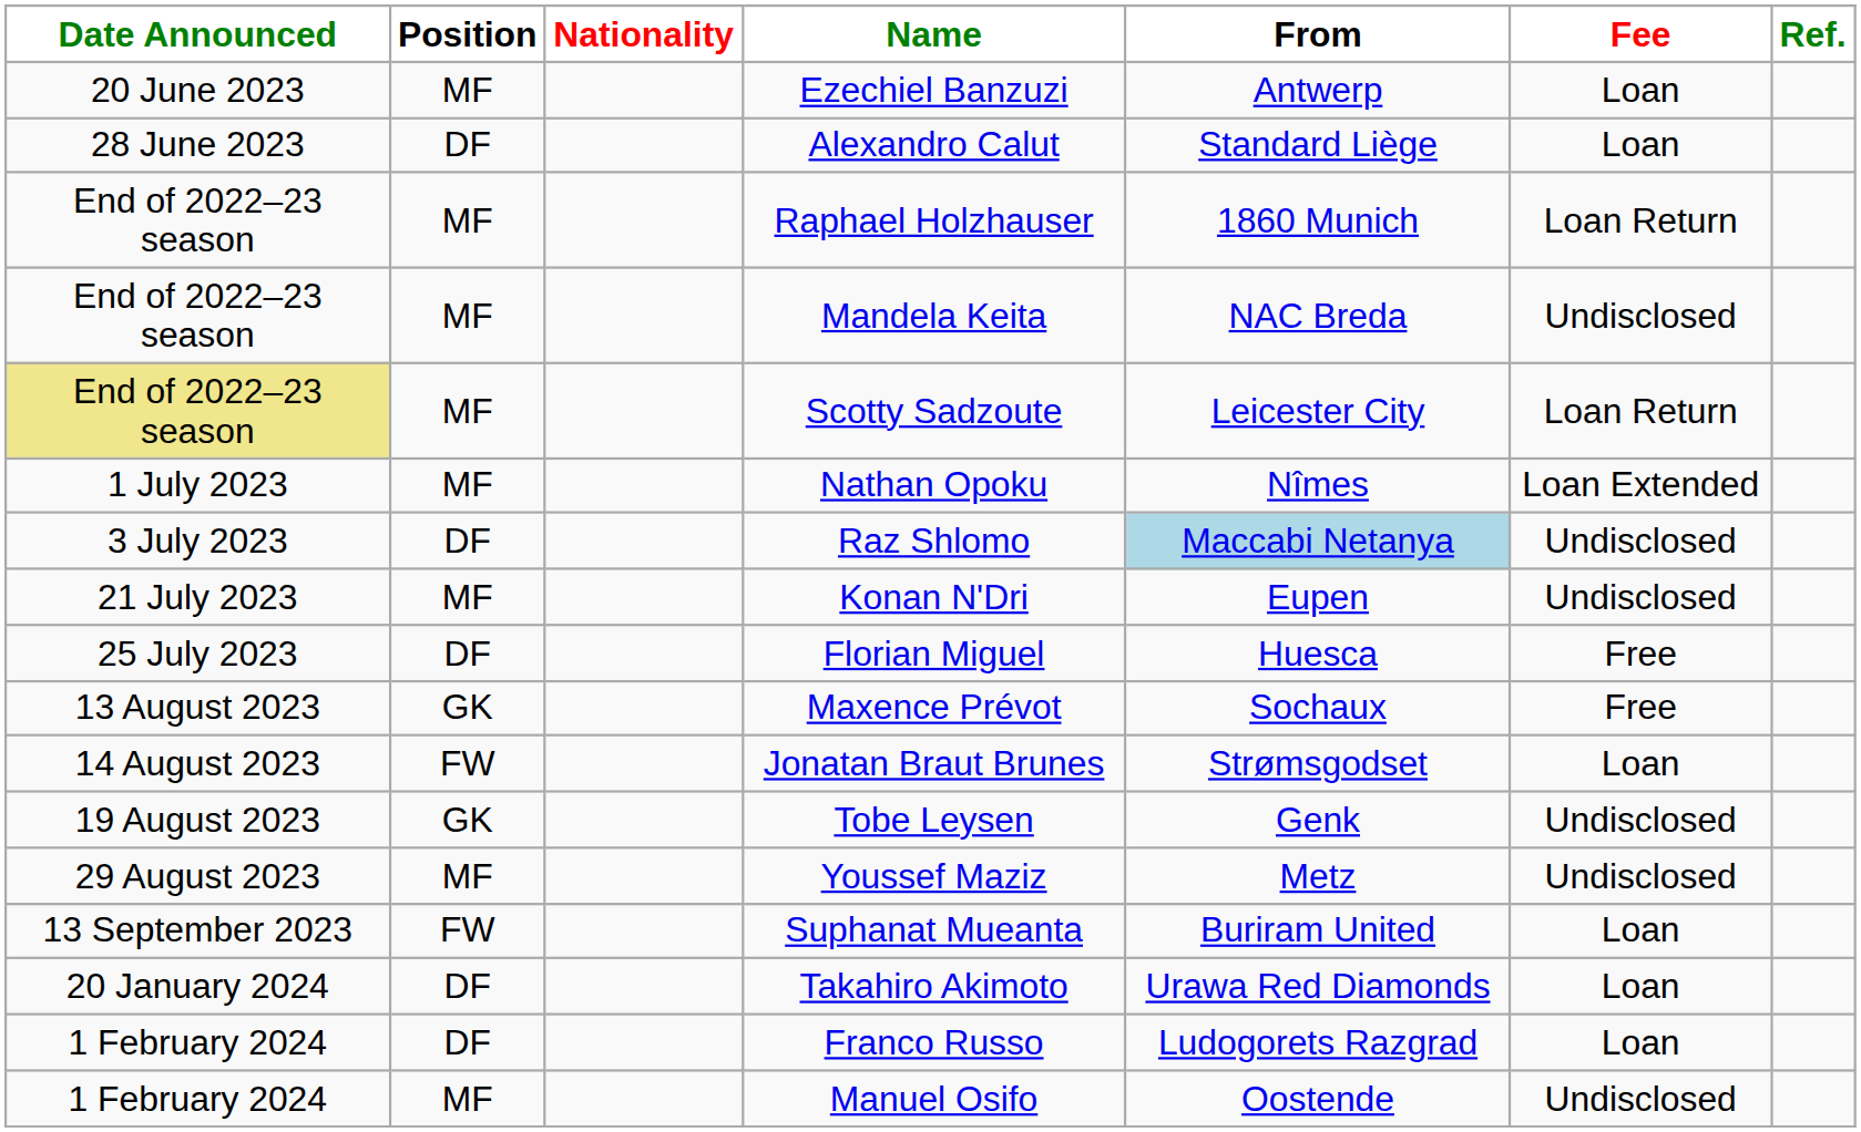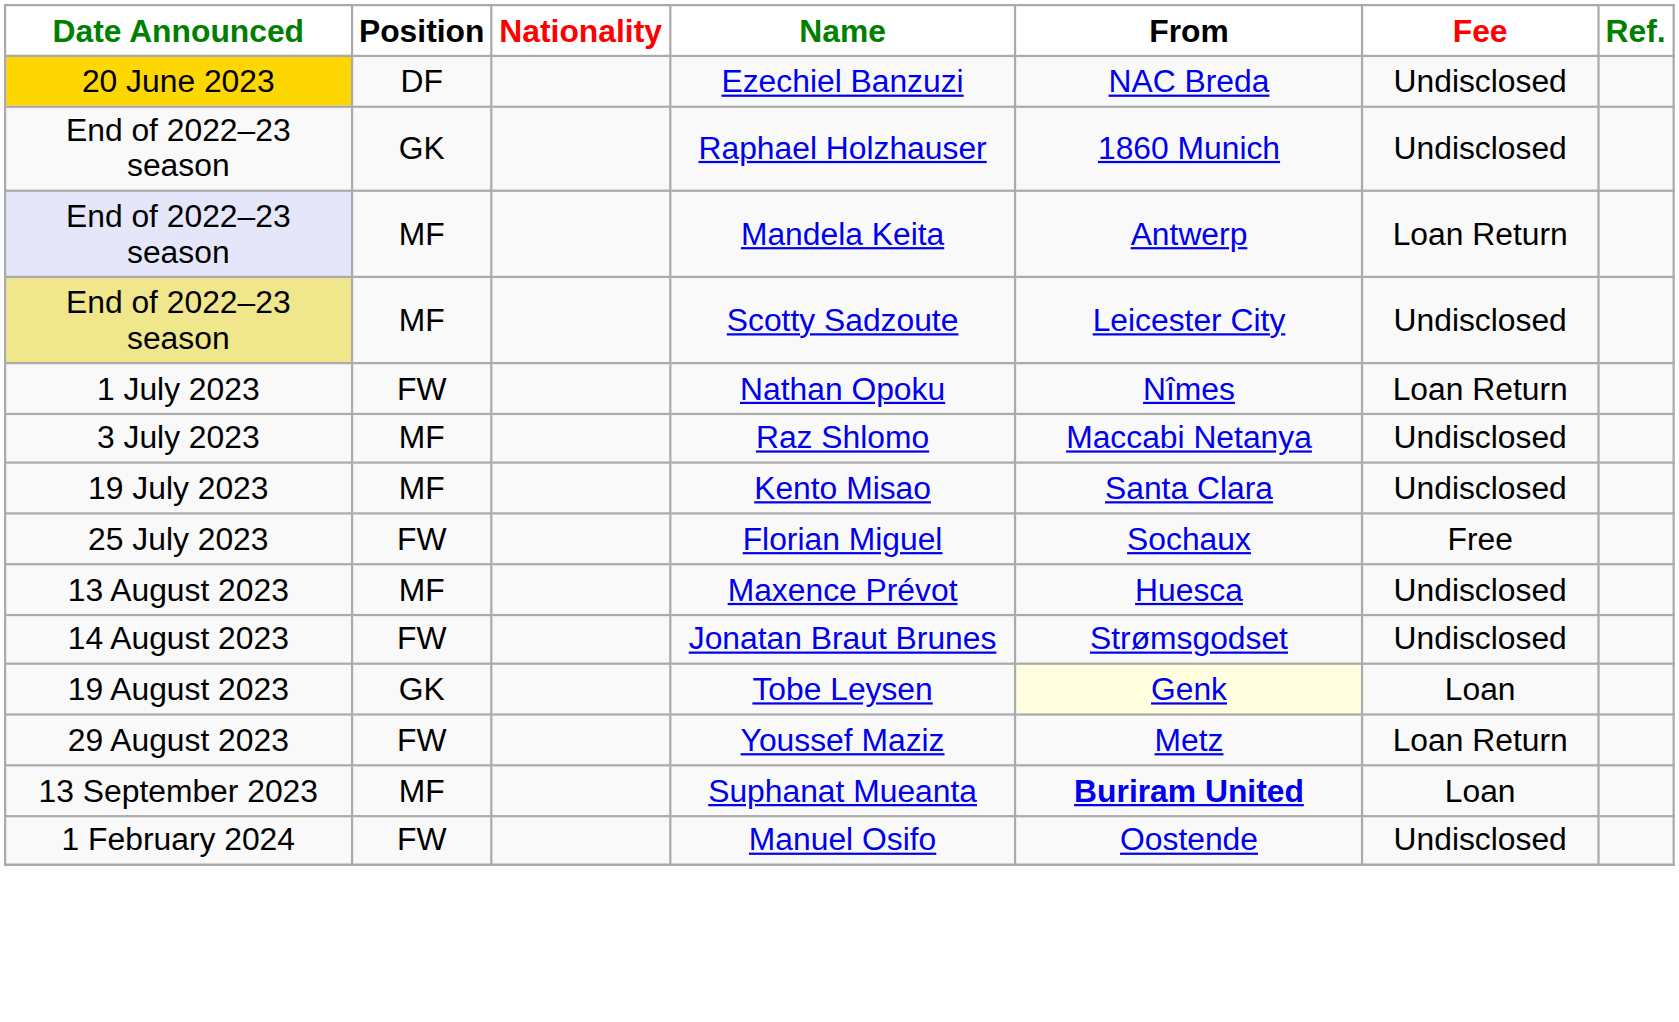Ezechiel Banzuzi | Date Announced: no background -> gold background
Ezechiel Banzuzi | Position: MF -> DF
Ezechiel Banzuzi | From: Antwerp -> NAC Breda
Ezechiel Banzuzi | Fee: Loan -> Undisclosed
- row: 28 June 2023 | DF | Alexandro Calut | Standard Liège | Loan
Raphael Holzhauser | Position: MF -> GK
Raphael Holzhauser | Fee: Loan Return -> Undisclosed
Mandela Keita | Date Announced: no background -> lavender background
Mandela Keita | From: NAC Breda -> Antwerp
Mandela Keita | Fee: Undisclosed -> Loan Return
Scotty Sadzoute | Fee: Loan Return -> Undisclosed
Nathan Opoku | Position: MF -> FW
Nathan Opoku | Fee: Loan Extended -> Loan Return
Raz Shlomo | Position: DF -> MF
Raz Shlomo | From: lightblue background -> no background
+ row: 19 July 2023 | MF | Kento Misao | Santa Clara | Undisclosed
- row: 21 July 2023 | MF | Konan N'Dri | Eupen | Undisclosed
Florian Miguel | Position: DF -> FW
Florian Miguel | From: Huesca -> Sochaux
Maxence Prévot | Position: GK -> MF
Maxence Prévot | From: Sochaux -> Huesca
Maxence Prévot | Fee: Free -> Undisclosed
Jonatan Braut Brunes | Fee: Loan -> Undisclosed
Tobe Leysen | From: no background -> lightyellow background
Tobe Leysen | Fee: Undisclosed -> Loan
Youssef Maziz | Position: MF -> FW
Youssef Maziz | Fee: Undisclosed -> Loan Return
Suphanat Mueanta | Position: FW -> MF
Suphanat Mueanta | From: normal -> bold
- row: 20 January 2024 | DF | Takahiro Akimoto | Urawa Red Diamonds | Loan
- row: 1 February 2024 | DF | Franco Russo | Ludogorets Razgrad | Loan
Manuel Osifo | Position: MF -> FW
